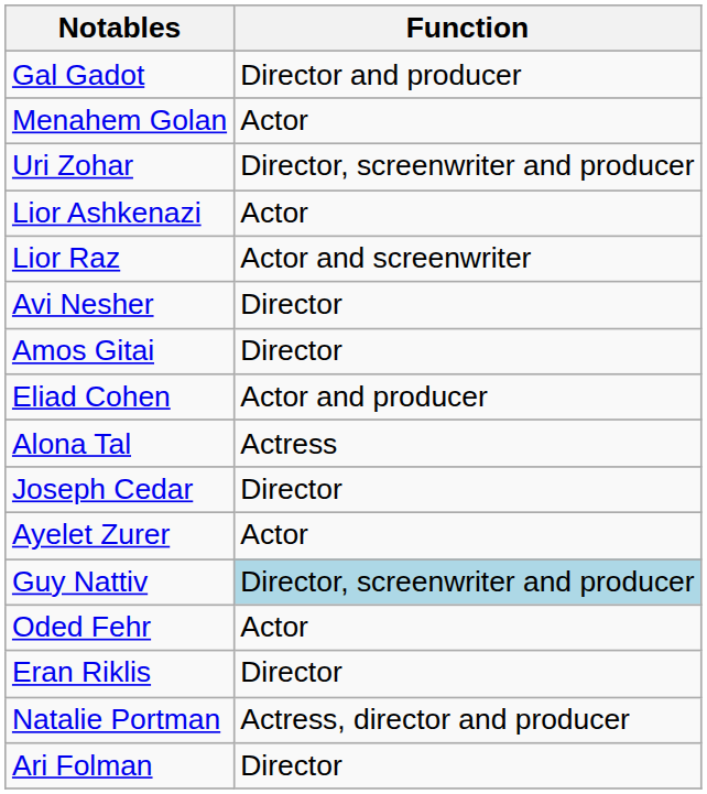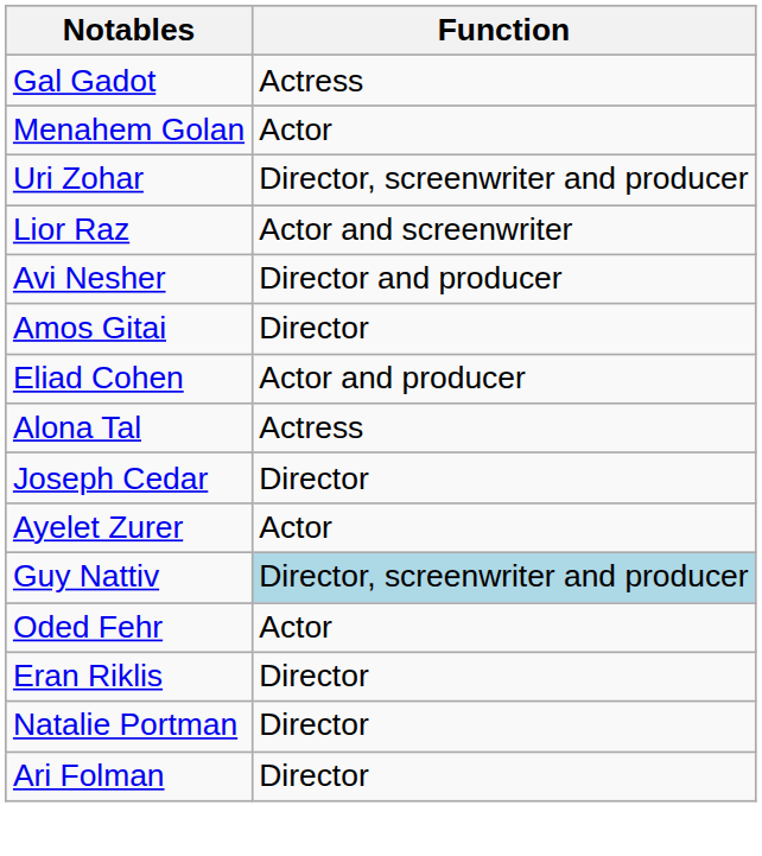Gal Gadot | Function: Director and producer -> Actress
- row: Lior Ashkenazi | Actor
Avi Nesher | Function: Director -> Director and producer
Natalie Portman | Function: Actress, director and producer -> Director
